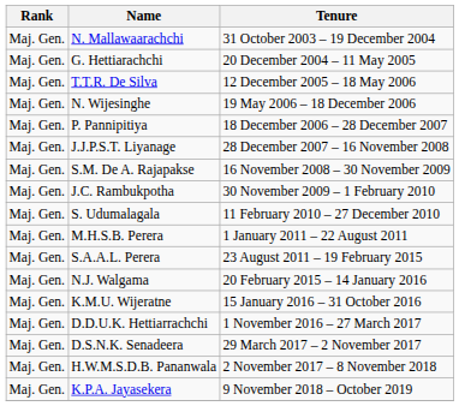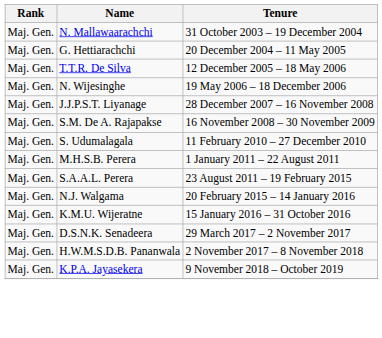- row: Maj. Gen. | P. Pannipitiya | 18 December 2006 – 28 December 2007
- row: Maj. Gen. | J.C. Rambukpotha | 30 November 2009 – 1 February 2010
- row: Maj. Gen. | D.D.U.K. Hettiarrachchi | 1 November 2016 – 27 March 2017
